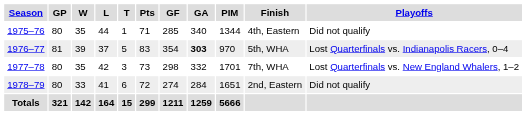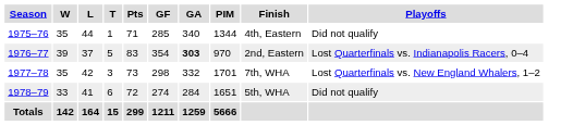- column: GP | 80 | 81 | 80 | 80 | 321
1976–77 | Finish: 5th, WHA -> 2nd, Eastern
1978–79 | Finish: 2nd, Eastern -> 5th, WHA
